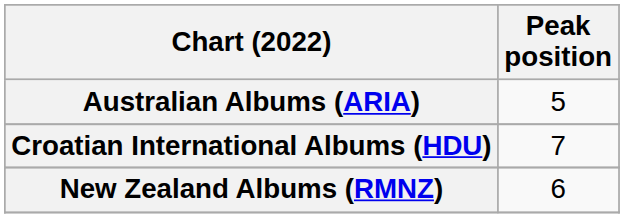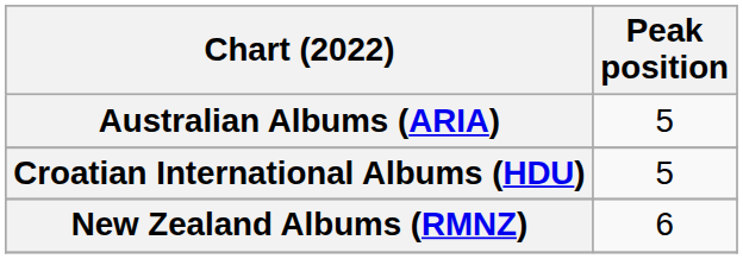Croatian International Albums (HDU) | Peak position: 7 -> 5
